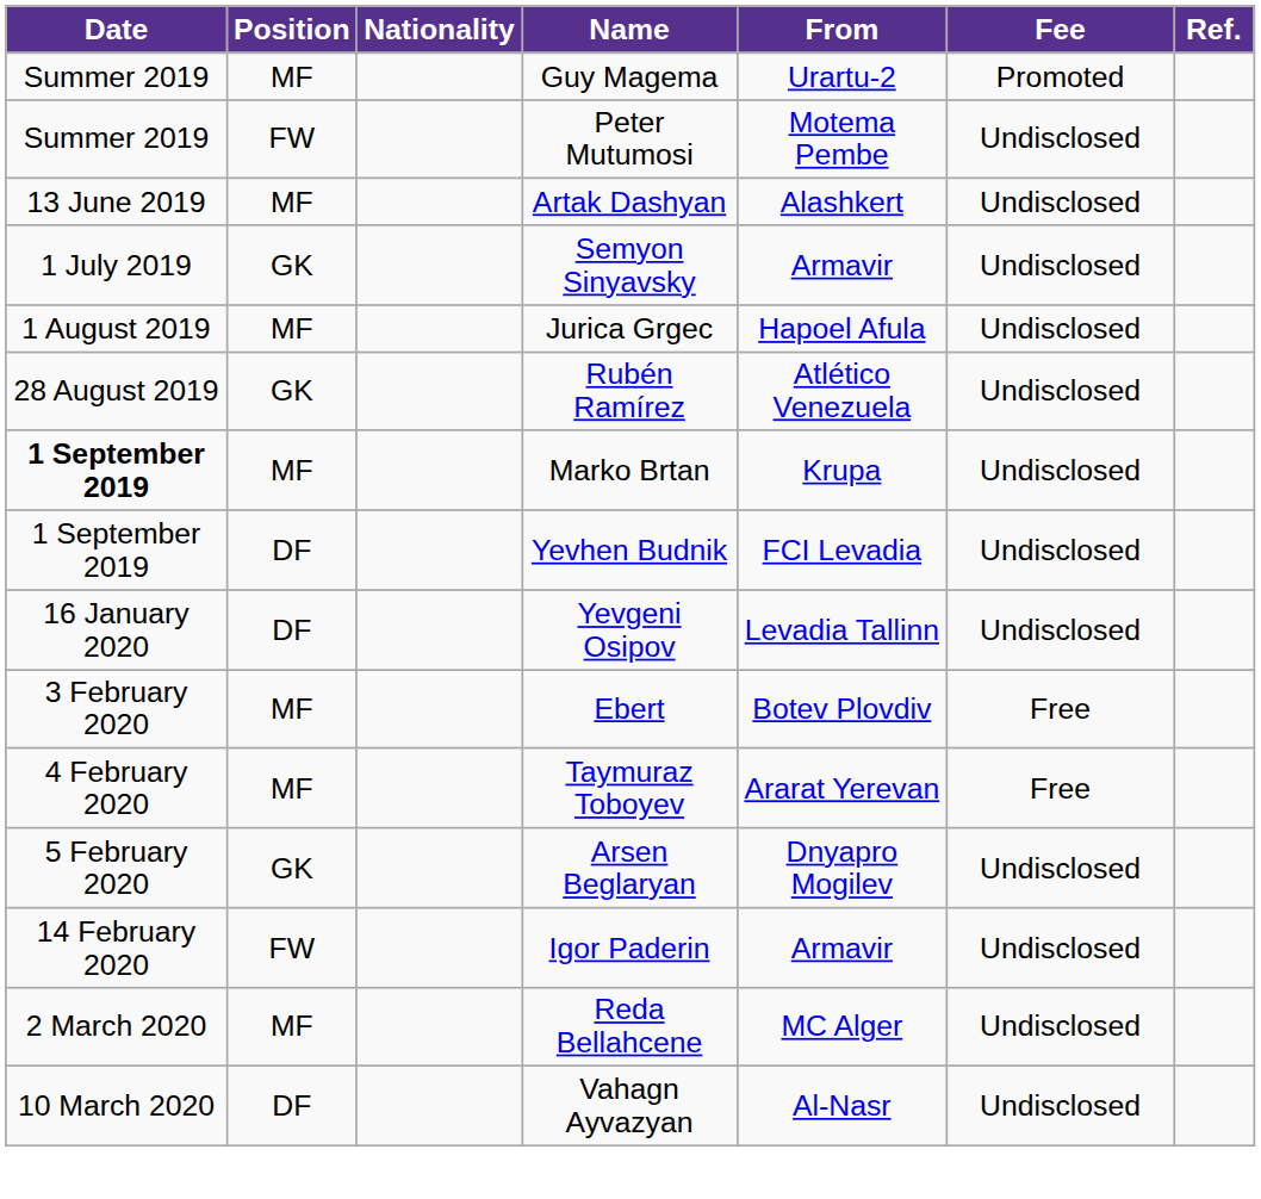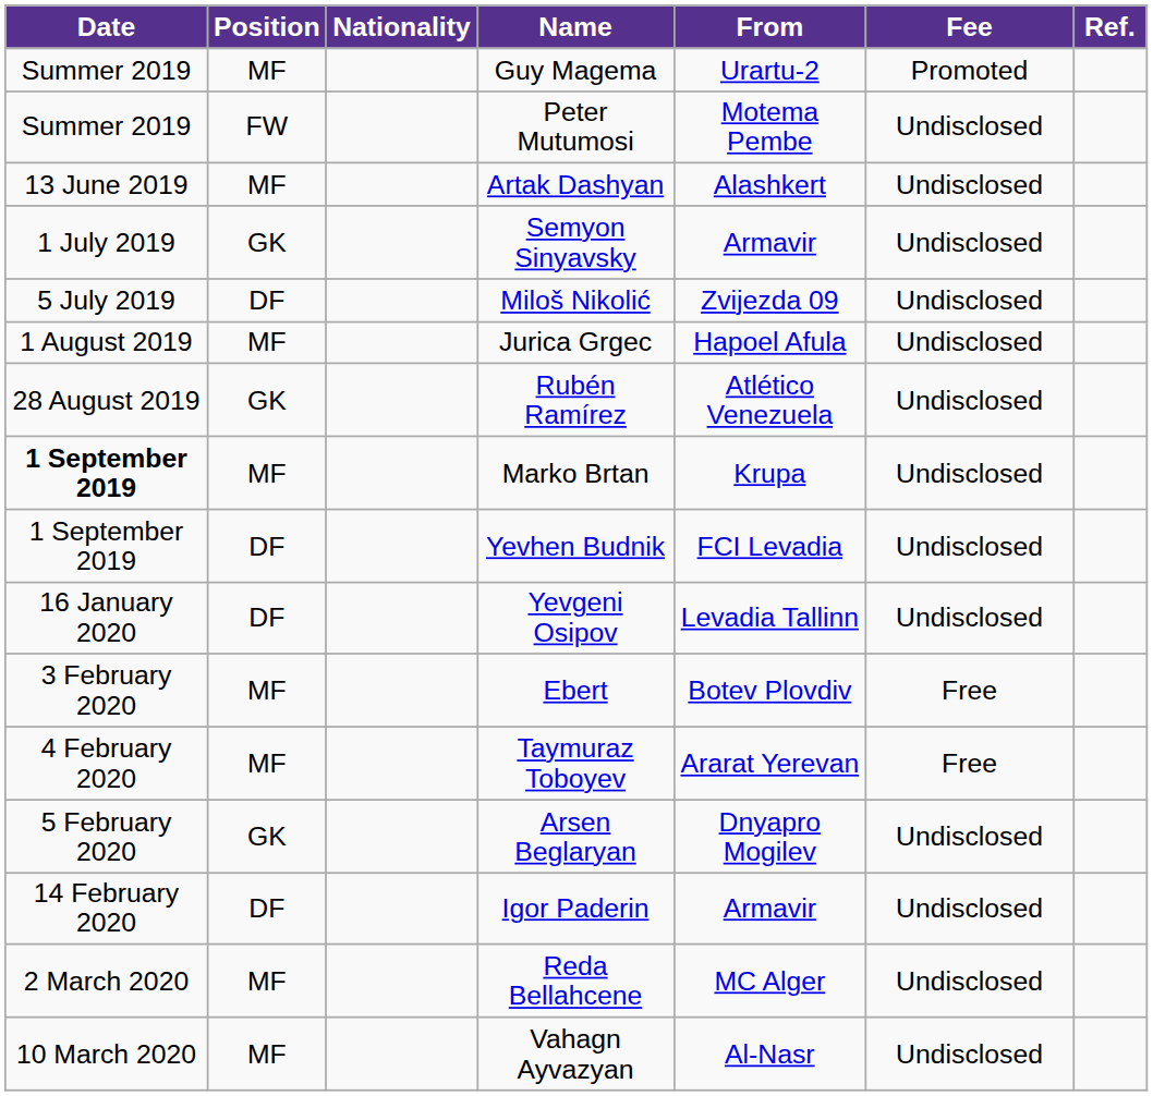+ row: 5 July 2019 | DF | Miloš Nikolić | Zvijezda 09 | Undisclosed
Igor Paderin | Position: FW -> DF
Vahagn Ayvazyan | Position: DF -> MF
